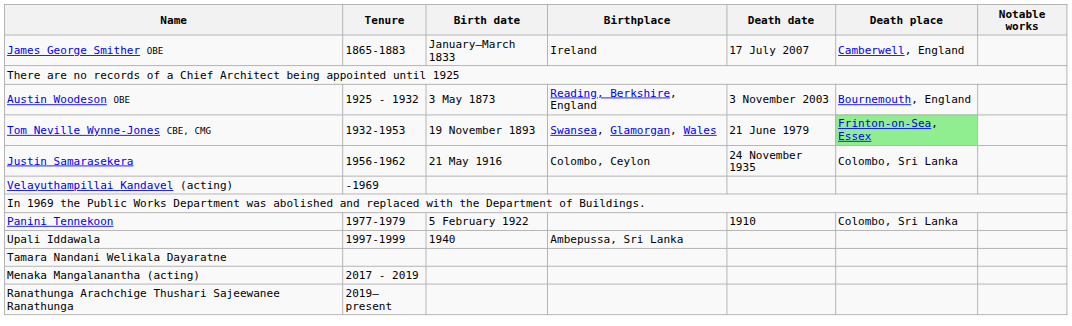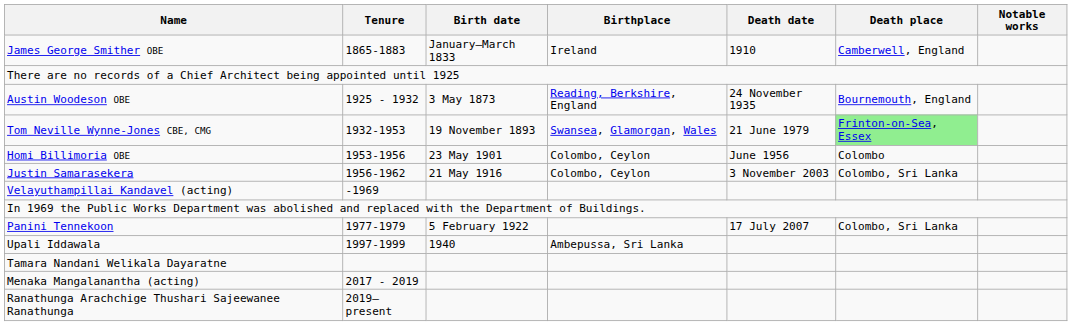James George Smither OBE | Death date: 17 July 2007 -> 1910
Austin Woodeson OBE | Death date: 3 November 2003 -> 24 November 1935
+ row: Homi Billimoria OBE | 1953-1956 | 23 May 1901 | Colombo, Ceylon | June 1956 | Colombo
Justin Samarasekera | Death date: 24 November 1935 -> 3 November 2003
Panini Tennekoon | Death date: 1910 -> 17 July 2007
